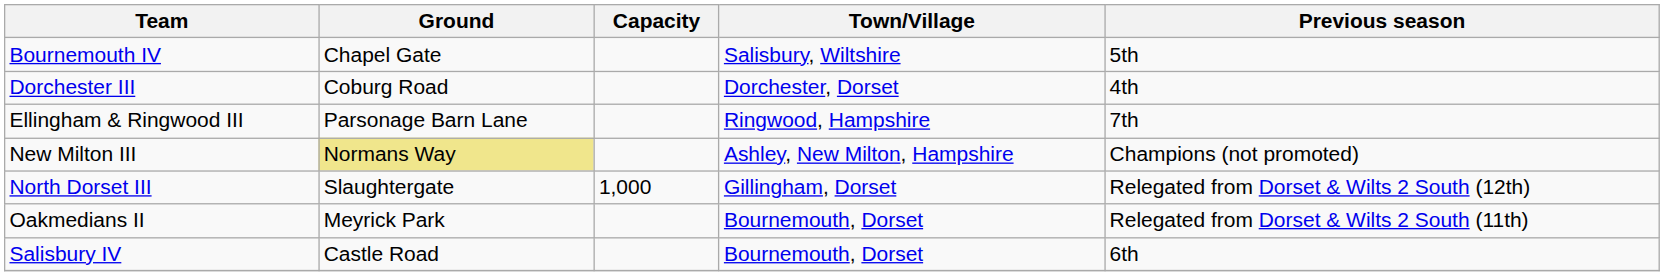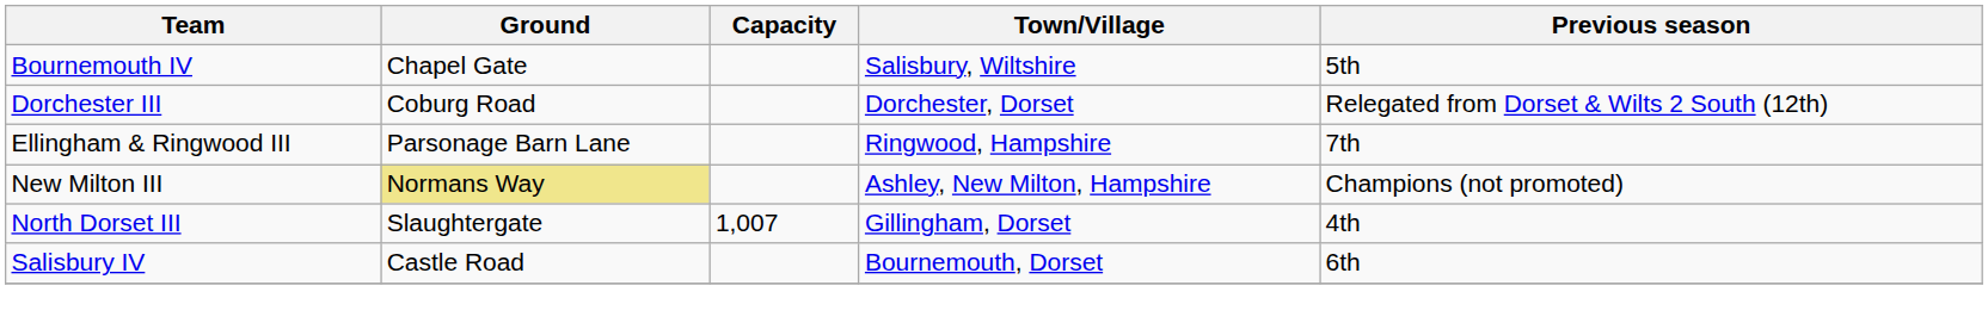Dorchester III | Previous season: 4th -> Relegated from Dorset & Wilts 2 South (12th)
North Dorset III | Capacity: 1,000 -> 1,007
North Dorset III | Previous season: Relegated from Dorset & Wilts 2 South (12th) -> 4th
- row: Oakmedians II | Meyrick Park | Bournemouth, Dorset | Relegated from Dorset & Wilts 2 South (11th)
